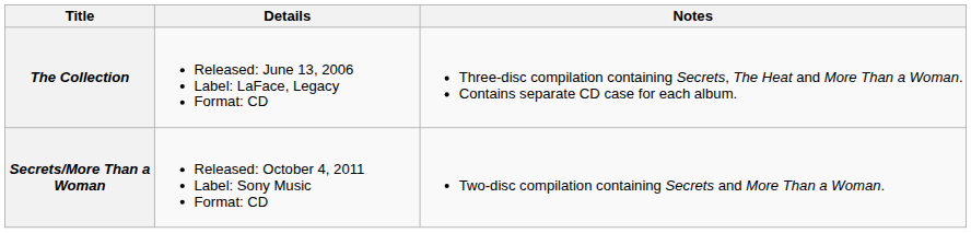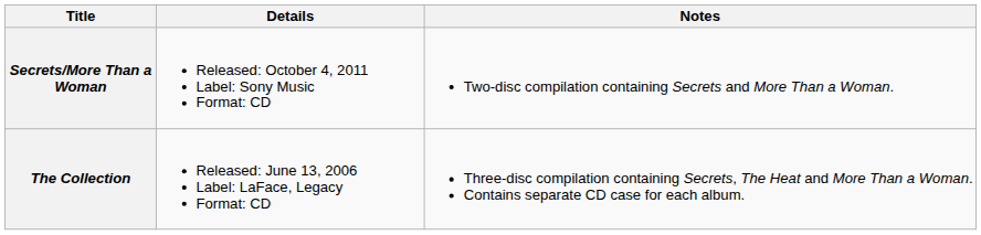rows swapped: The Collection <-> Secrets/More Than a Woman
